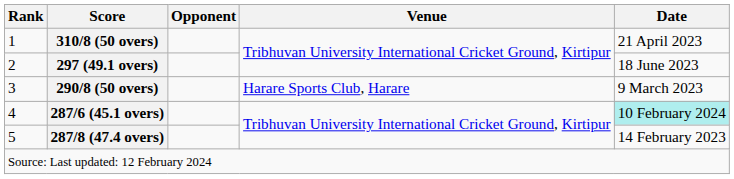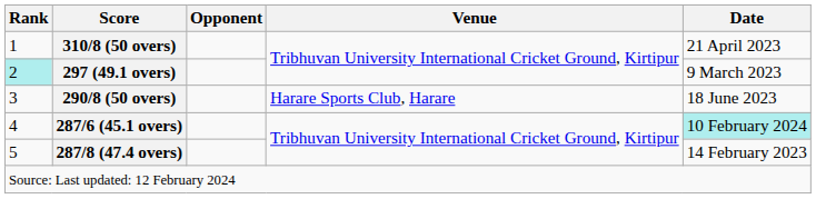297 (49.1 overs) | Rank: no background -> paleturquoise background
297 (49.1 overs) | Date: 18 June 2023 -> 9 March 2023
290/8 (50 overs) | Date: 9 March 2023 -> 18 June 2023
